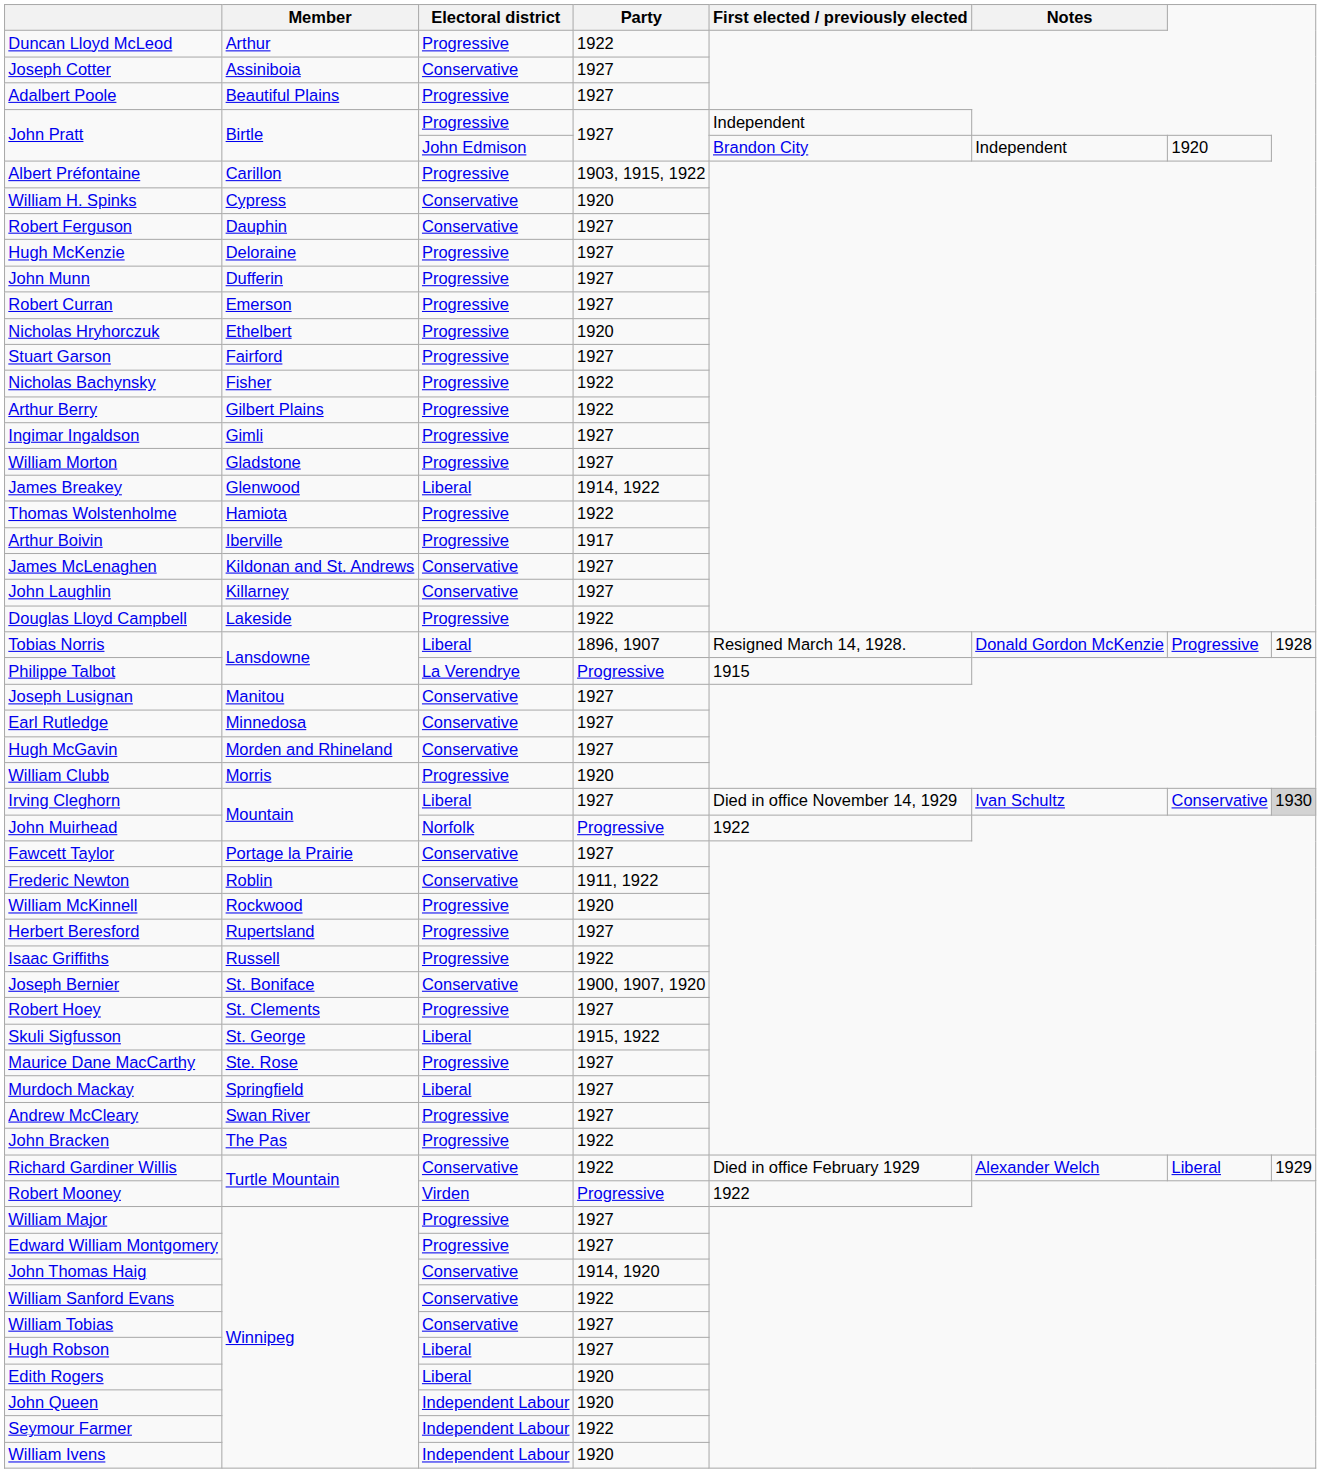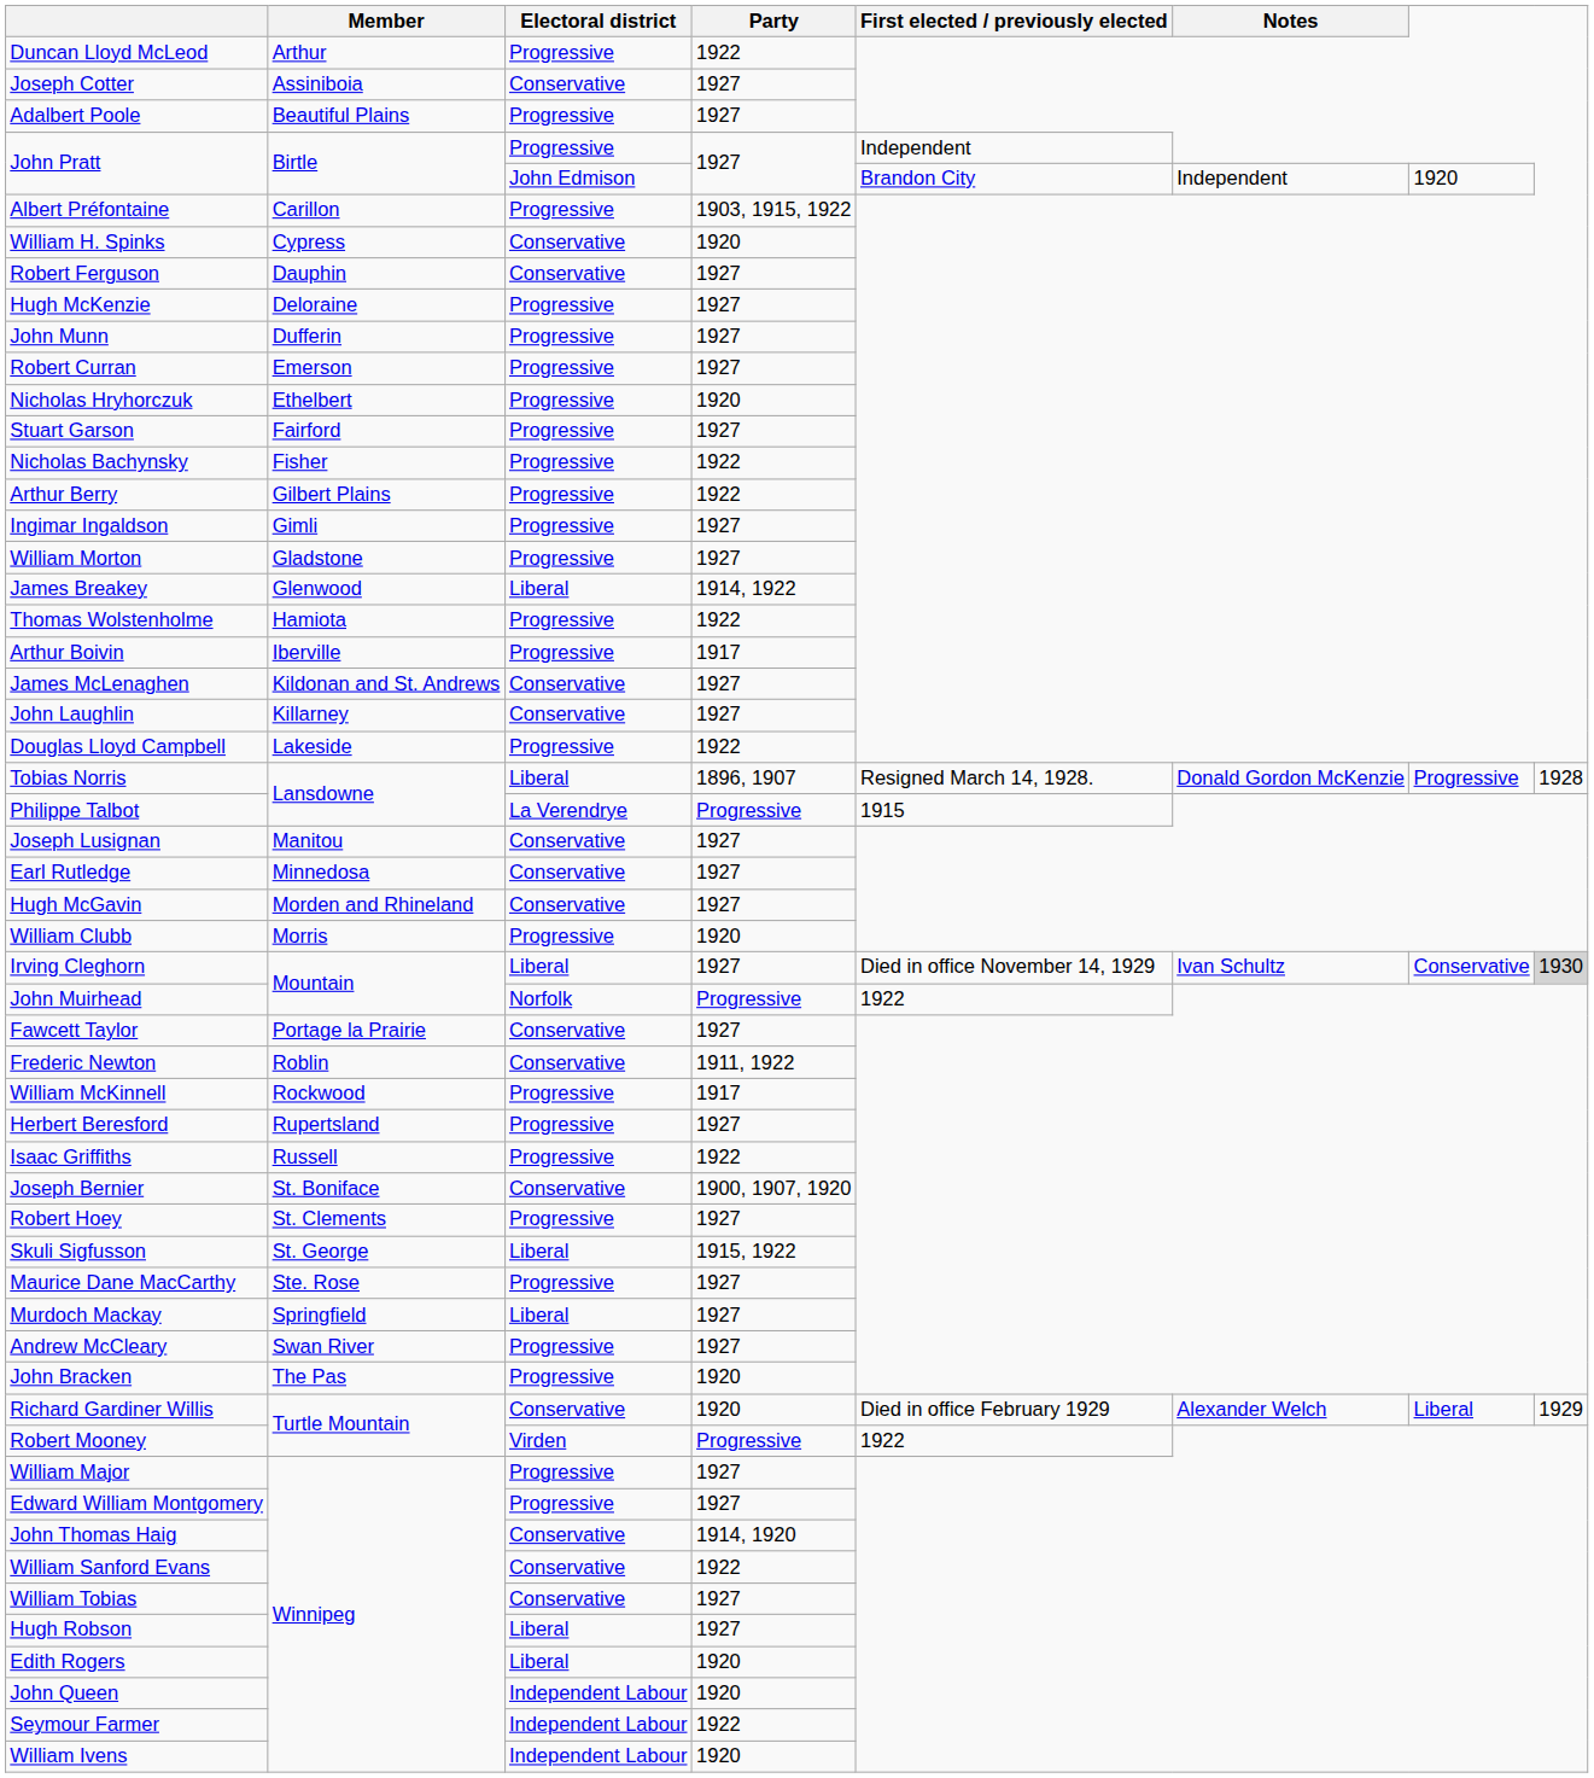William McKinnell | Party: 1920 -> 1917
John Bracken | Party: 1922 -> 1920
Richard Gardiner Willis | Party: 1922 -> 1920
